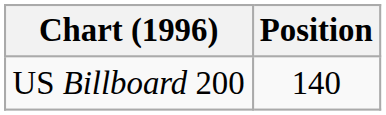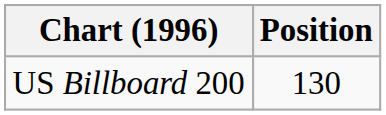US Billboard 200 | Position: 140 -> 130
